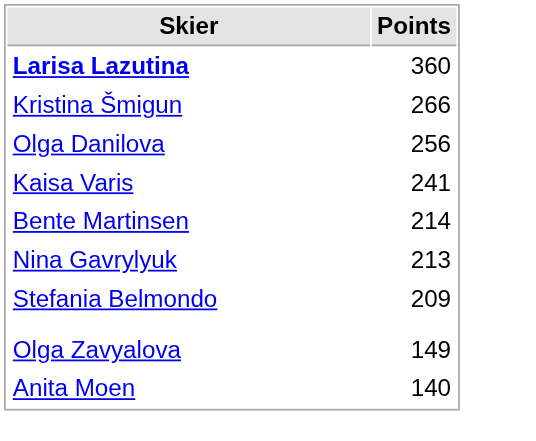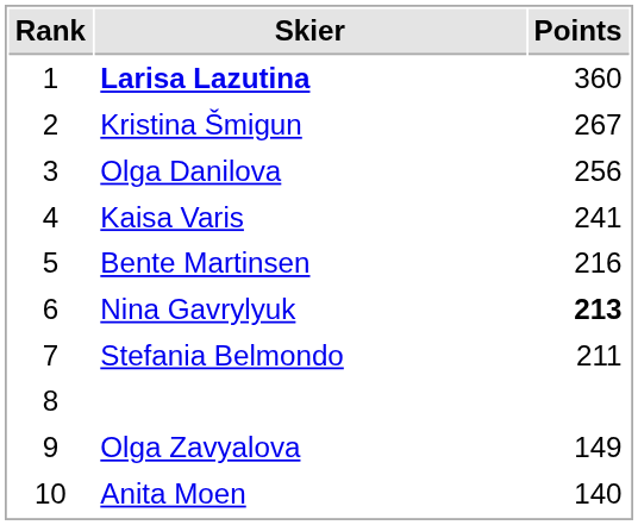+ column: Rank | 1 | 2 | 3 | 4 | 5 | 6 | 7 | 8 | 9 | 10
Kristina Šmigun | Points: 266 -> 267
Bente Martinsen | Points: 214 -> 216
Nina Gavrylyuk | Points: normal -> bold
Stefania Belmondo | Points: 209 -> 211
